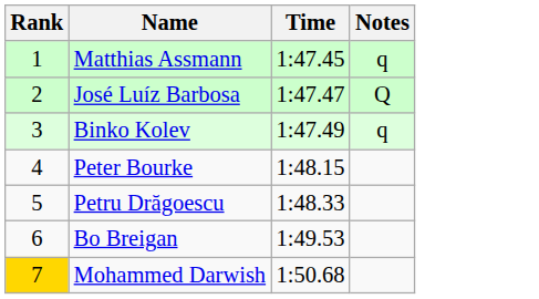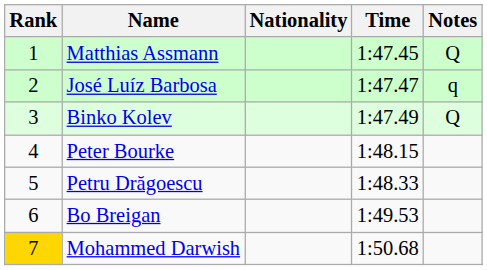+ column: Nationality
Matthias Assmann | Notes: q -> Q
José Luíz Barbosa | Notes: Q -> q
Binko Kolev | Notes: q -> Q
